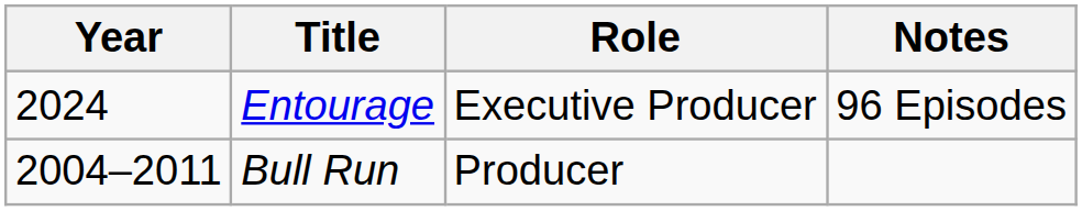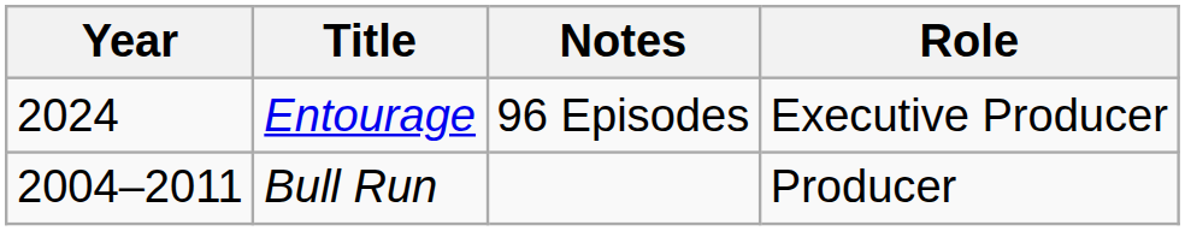columns swapped: Role <-> Notes
